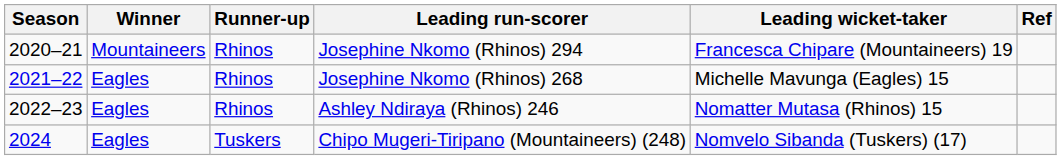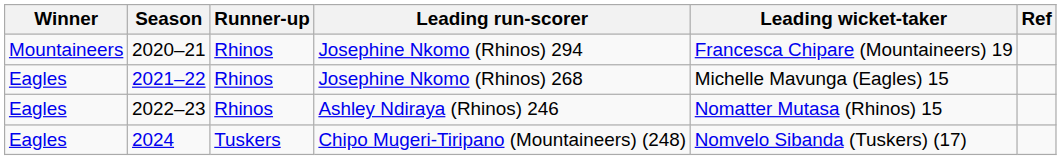columns swapped: Season <-> Winner
